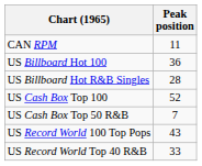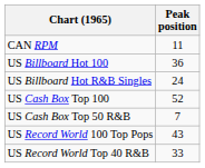US Billboard Hot R&B Singles | Peak position: 28 -> 24
